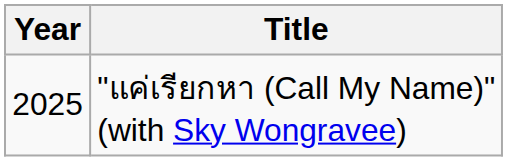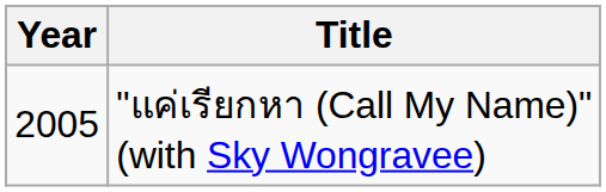"แค่เรียกหา (Call My Name)" (with Sky Wongravee) | Year: 2025 -> 2005
